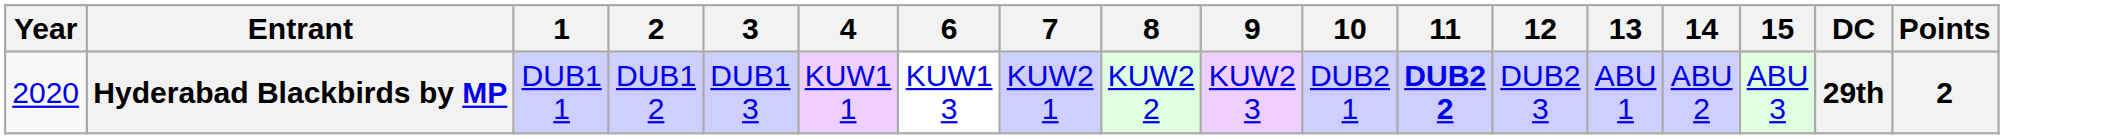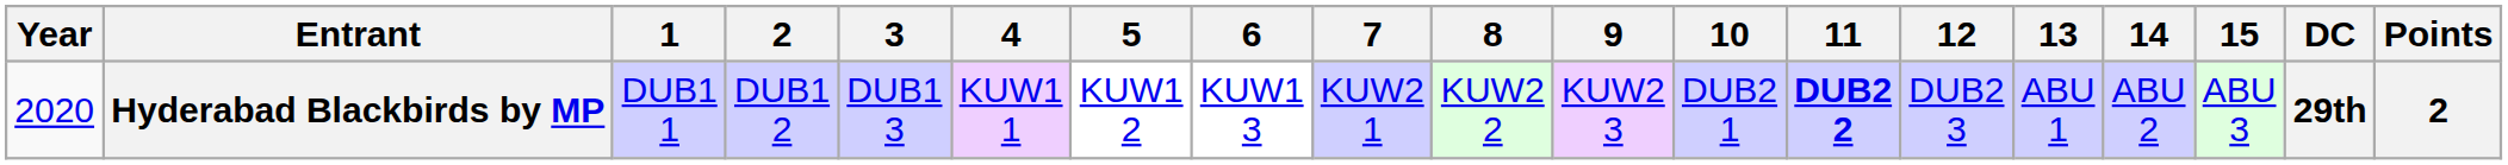+ column: 5 | KUW1 2
